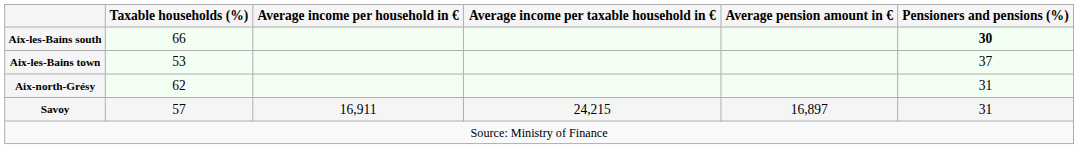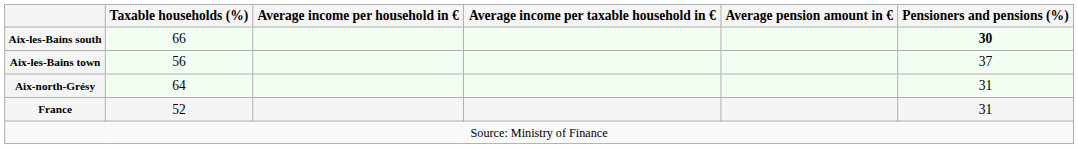Aix-les-Bains town | Taxable households (%): 53 -> 56
Aix-north-Grésy | Taxable households (%): 62 -> 64
- row: Savoy | 57 | 16,911 | 24,215 | 16,897 | 31
+ row: France | 52 | 31
